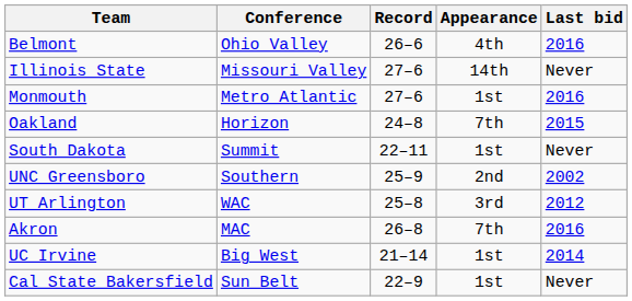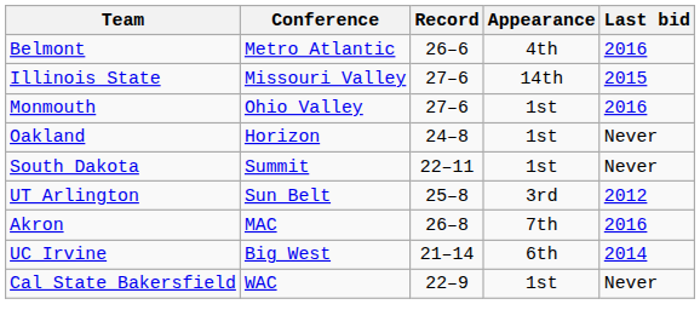Belmont | Conference: Ohio Valley -> Metro Atlantic
Illinois State | Last bid: Never -> 2015
Monmouth | Conference: Metro Atlantic -> Ohio Valley
Oakland | Appearance: 7th -> 1st
Oakland | Last bid: 2015 -> Never
- row: UNC Greensboro | Southern | 25–9 | 2nd | 2002
UT Arlington | Conference: WAC -> Sun Belt
UC Irvine | Appearance: 1st -> 6th
Cal State Bakersfield | Conference: Sun Belt -> WAC
